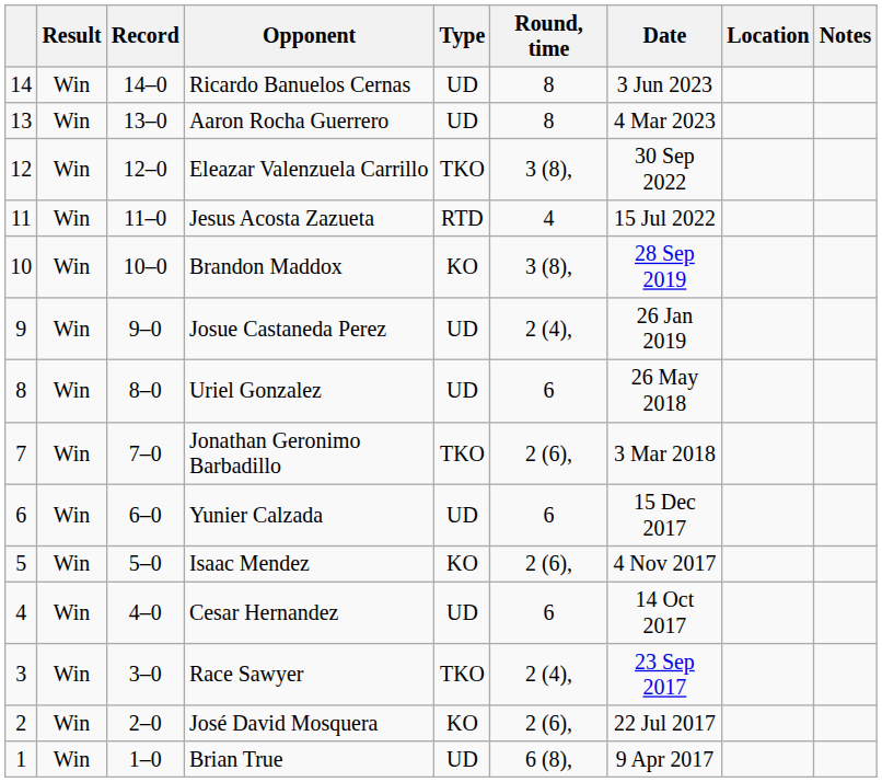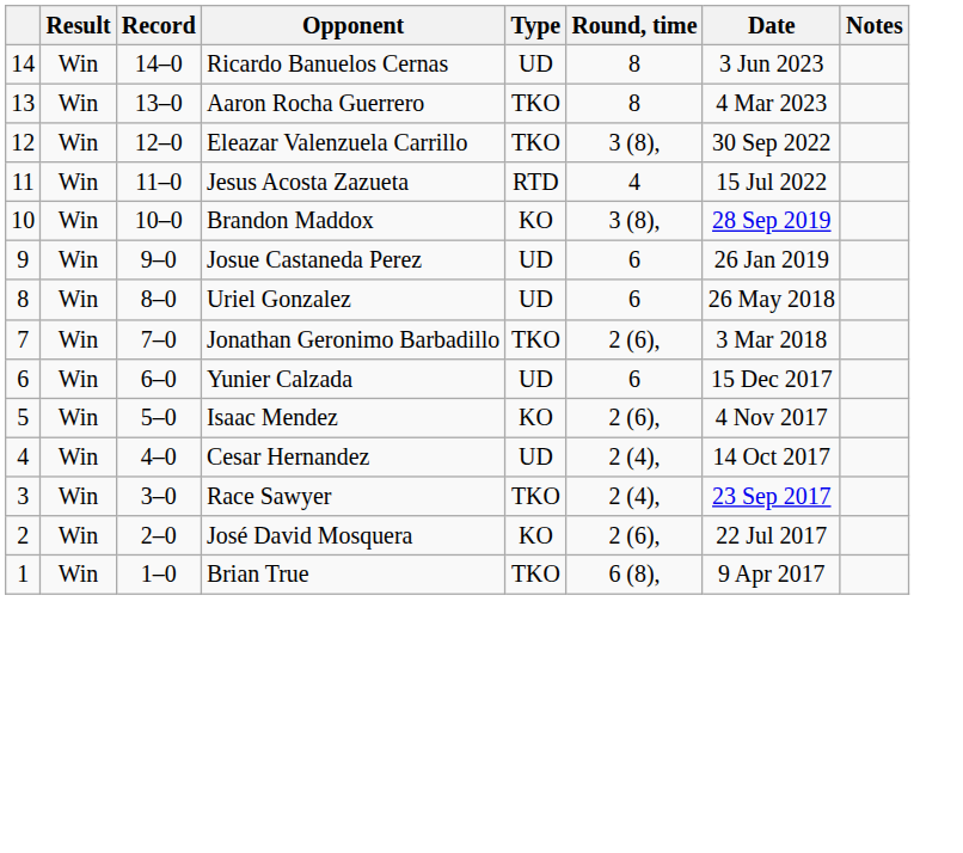- column: Location
Aaron Rocha Guerrero | Type: UD -> TKO
Josue Castaneda Perez | Round, time: 2 (4), -> 6
Cesar Hernandez | Round, time: 6 -> 2 (4),
Brian True | Type: UD -> TKO
